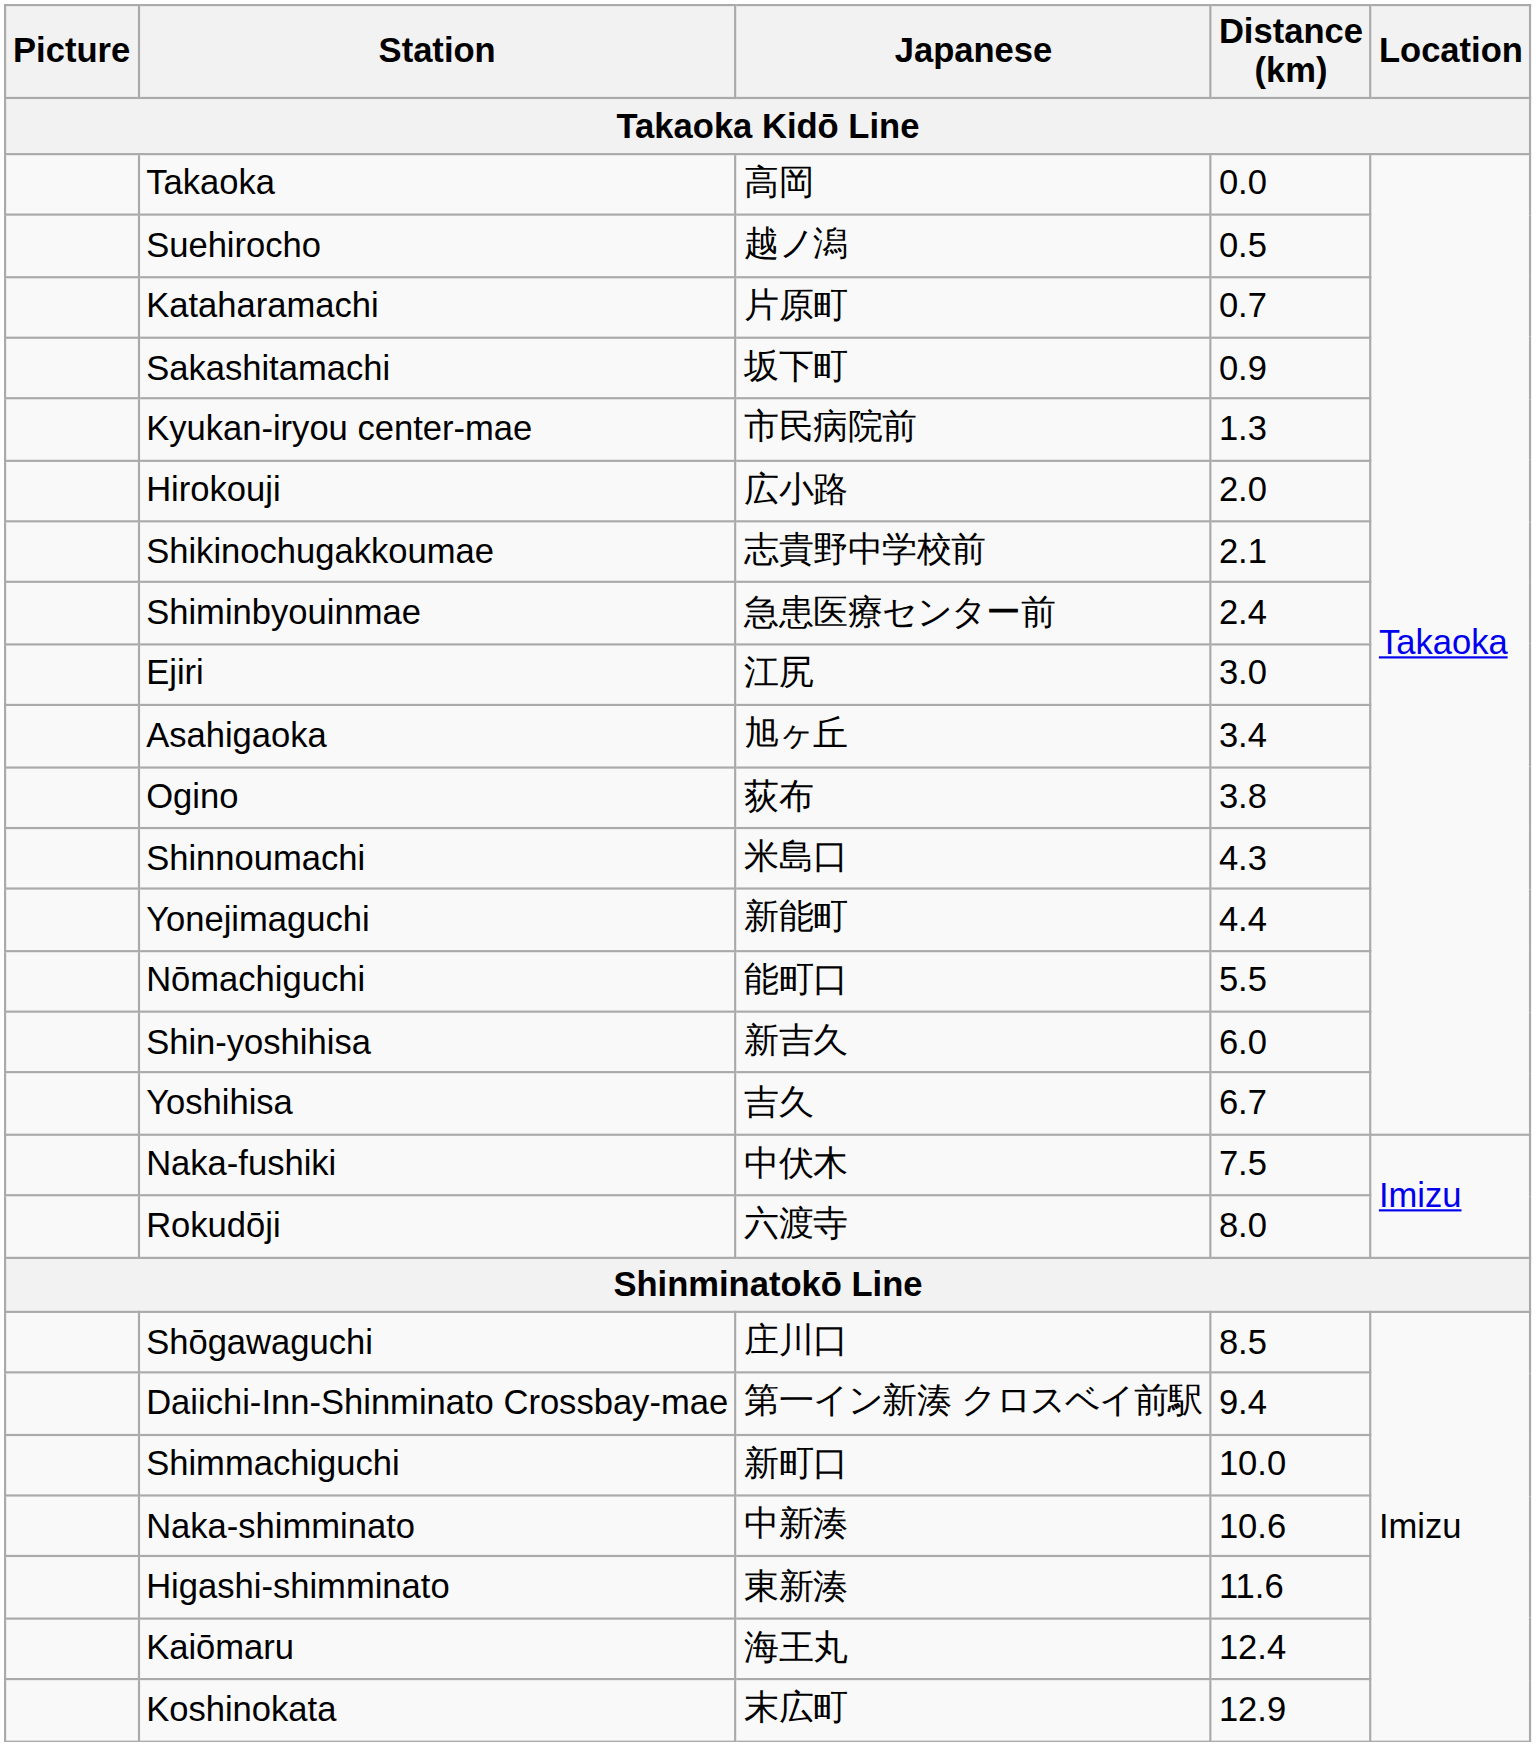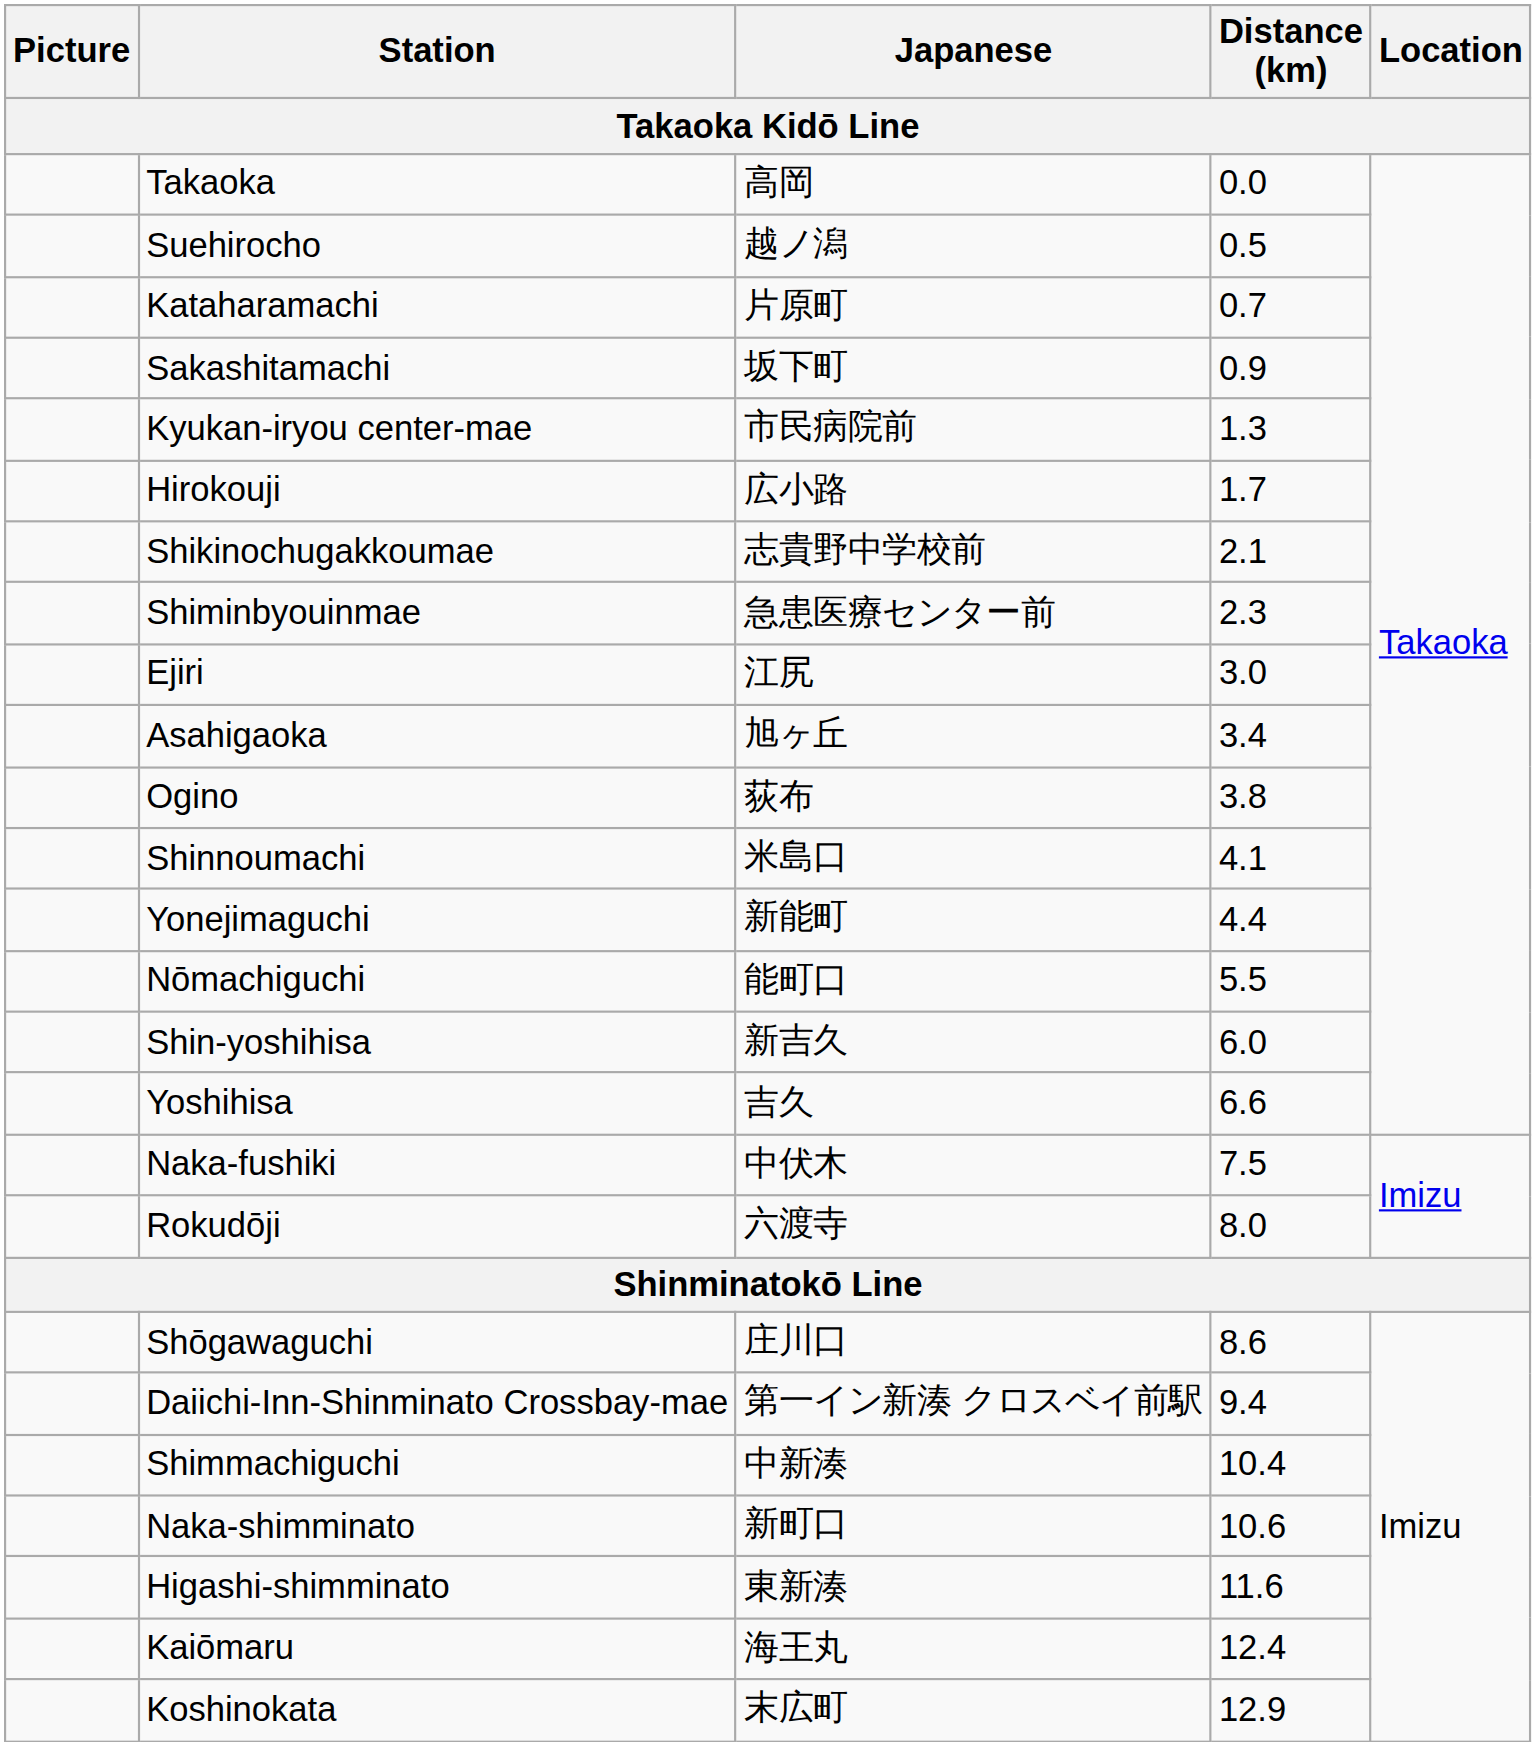Hirokouji | Distance (km): 2.0 -> 1.7
Shiminbyouinmae | Distance (km): 2.4 -> 2.3
Shinnoumachi | Distance (km): 4.3 -> 4.1
Yoshihisa | Distance (km): 6.7 -> 6.6
Shōgawaguchi | Distance (km): 8.5 -> 8.6
Shimmachiguchi | Japanese: 新町口 -> 中新湊
Shimmachiguchi | Distance (km): 10.0 -> 10.4
Naka-shimminato | Japanese: 中新湊 -> 新町口
